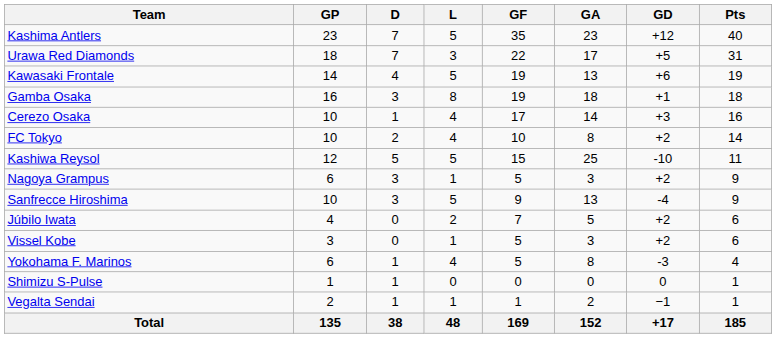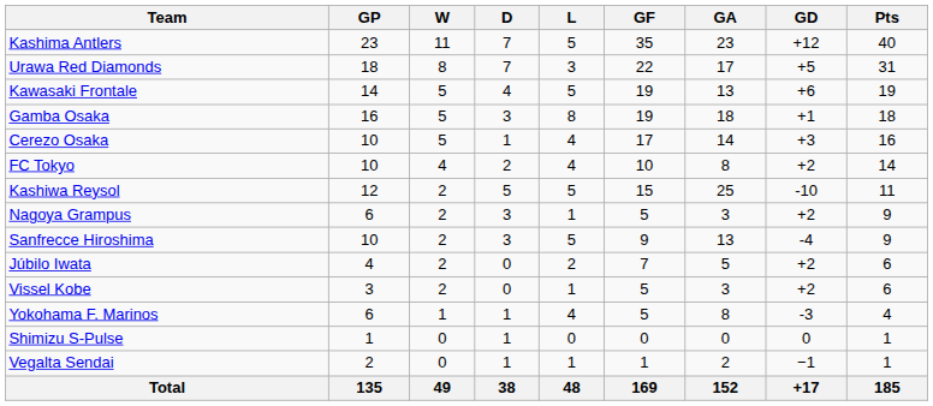+ column: W | 11 | 8 | 5 | 5 | 5 | 4 | 2 | 2 | 2 | 2 | 2 | 1 | 0 | 0 | 49
